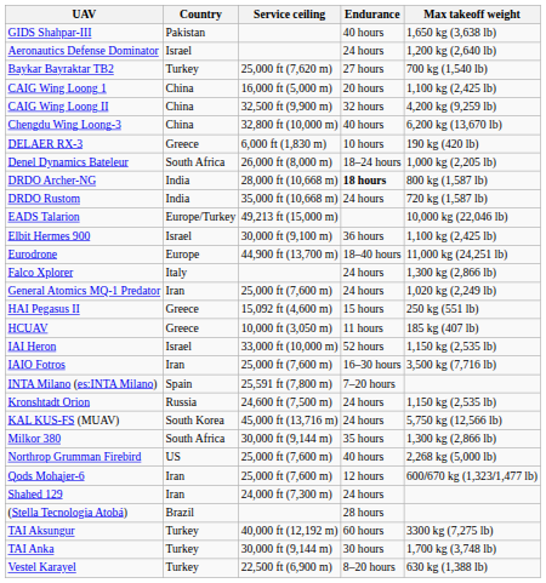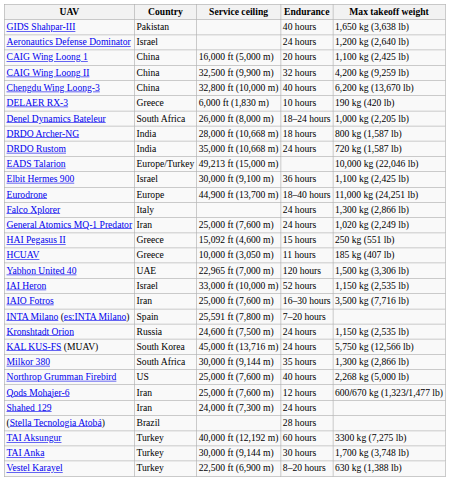- row: Baykar Bayraktar TB2 | Turkey | 25,000 ft (7,620 m) | 27 hours | 700 kg (1,540 lb)
DRDO Archer-NG | Endurance: bold -> normal
+ row: Yabhon United 40 | UAE | 22,965 ft (7,000 m) | 120 hours | 1,500 kg (3,306 lb)
